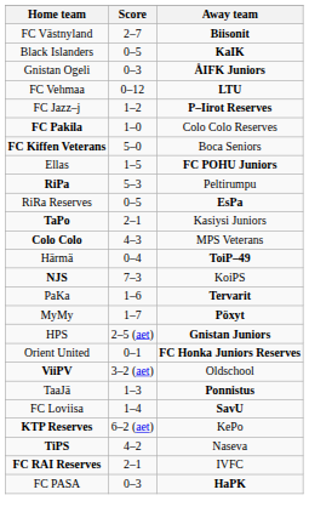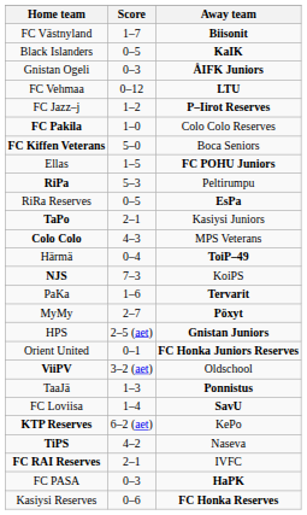FC Västnyland | Score: 2–7 -> 1–7
MyMy | Score: 1–7 -> 2–7
+ row: Kasiysi Reserves | 0–6 | FC Honka Reserves
